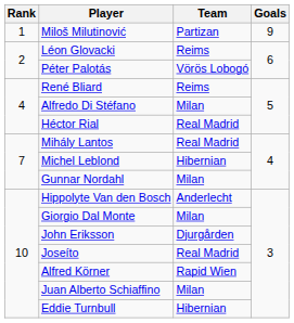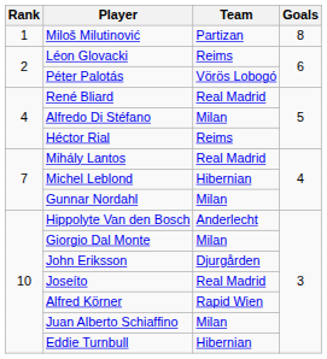Miloš Milutinović | Goals: 9 -> 8
René Bliard | Team: Reims -> Real Madrid
Héctor Rial | Team: Real Madrid -> Reims
